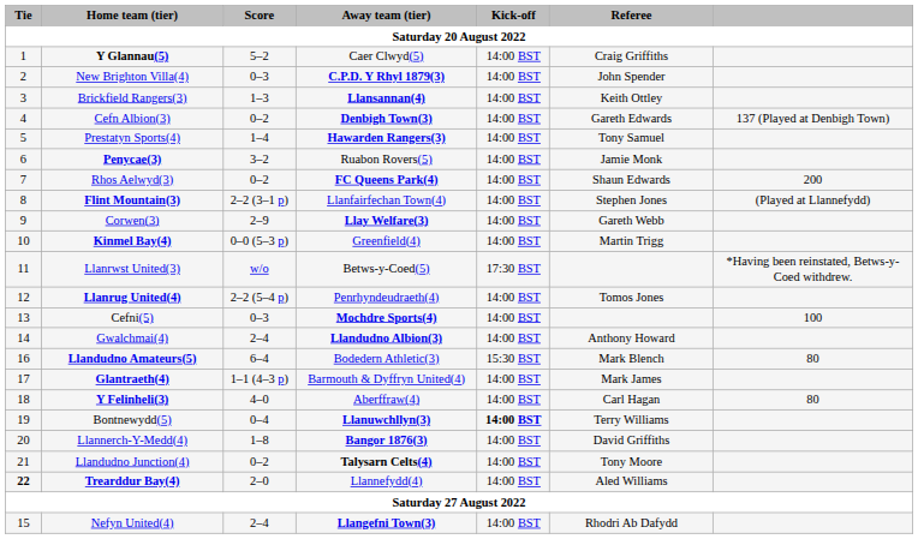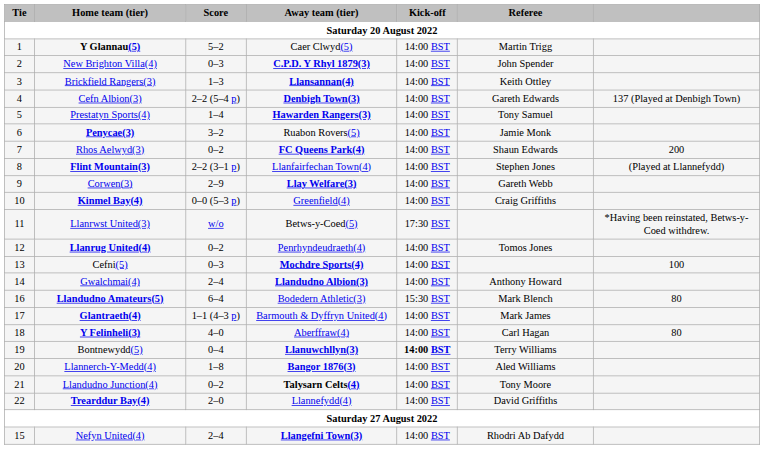Y Glannau(5) | Referee: Craig Griffiths -> Martin Trigg
Cefn Albion(3) | Score: 0–2 -> 2–2 (5–4 p)
Kinmel Bay(4) | Referee: Martin Trigg -> Craig Griffiths
Llanrug United(4) | Score: 2–2 (5–4 p) -> 0–2
Llannerch-Y-Medd(4) | Referee: David Griffiths -> Aled Williams
Trearddur Bay(4) | Tie: bold -> normal
Trearddur Bay(4) | Referee: Aled Williams -> David Griffiths
